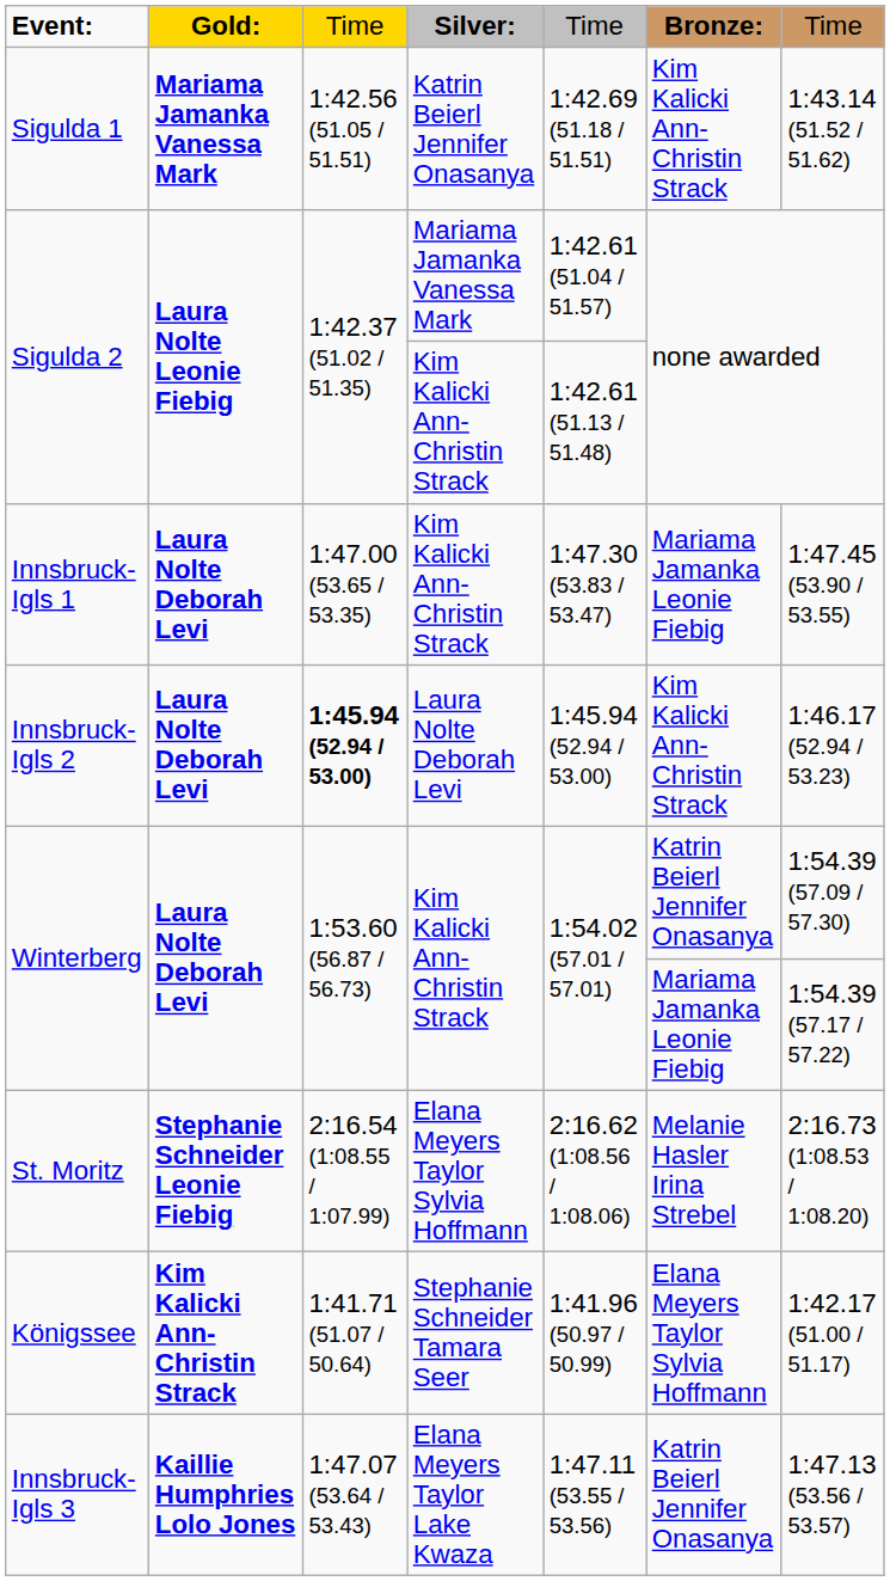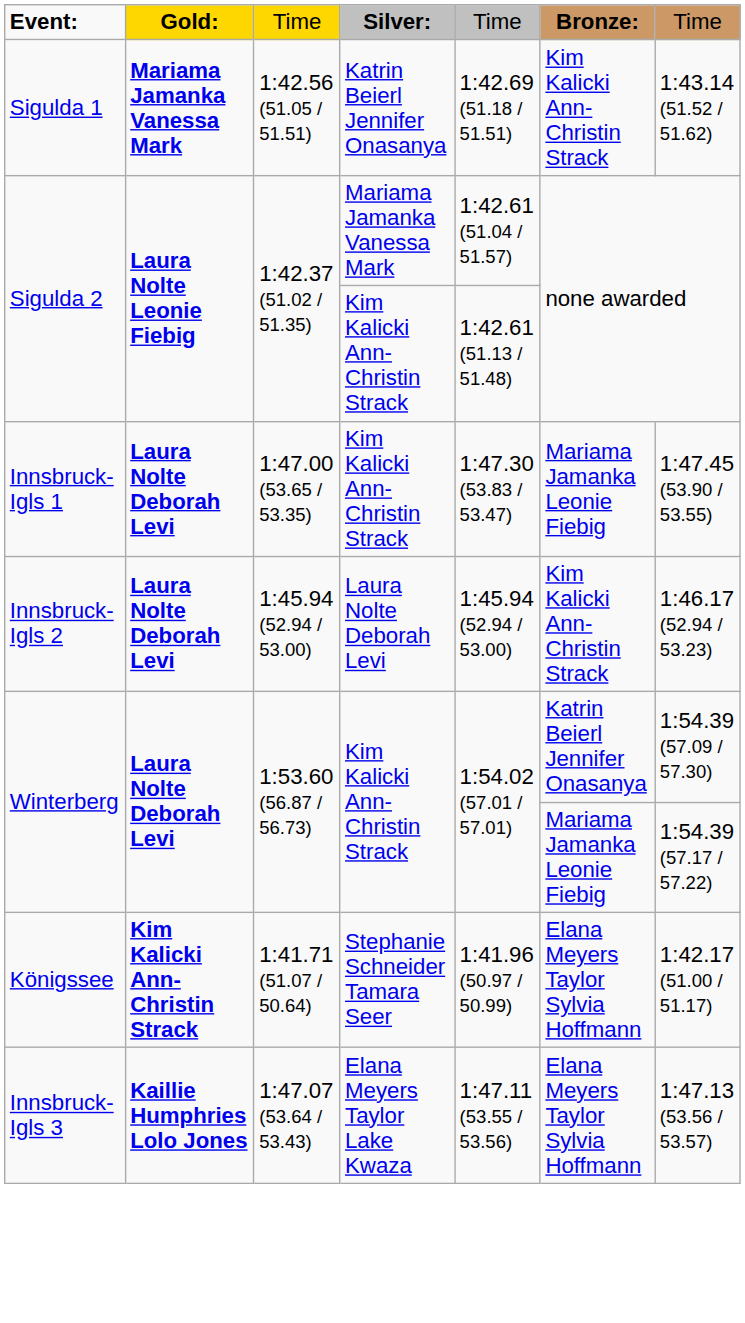Innsbruck-Igls 2 | column 3: bold -> normal
- row: St. Moritz | Stephanie Schneider Leonie Fiebig | 2:16.54 (1:08.55 / 1:07.99) | Elana Meyers Taylor Sylvia Hoffmann | 2:16.62 (1:08.56 / 1:08.06) | Melanie Hasler Irina Strebel | 2:16.73 (1:08.53 / 1:08.20)
Innsbruck-Igls 3 | column 6: Katrin Beierl Jennifer Onasanya -> Elana Meyers Taylor Sylvia Hoffmann
